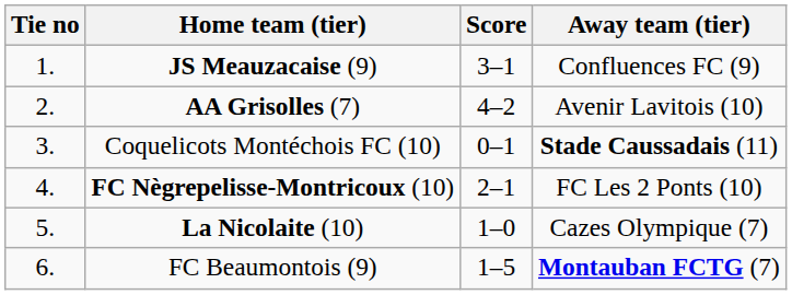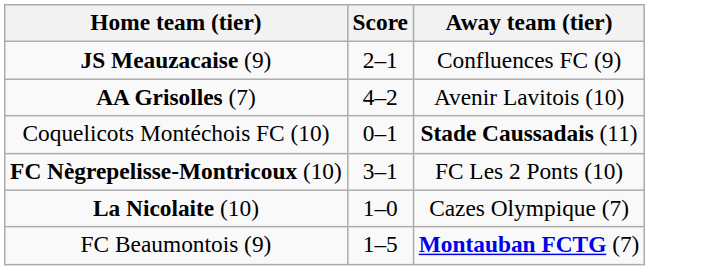- column: Tie no | 1. | 2. | 3. | 4. | 5. | 6.
JS Meauzacaise (9) | Score: 3–1 -> 2–1
FC Nègrepelisse-Montricoux (10) | Score: 2–1 -> 3–1
